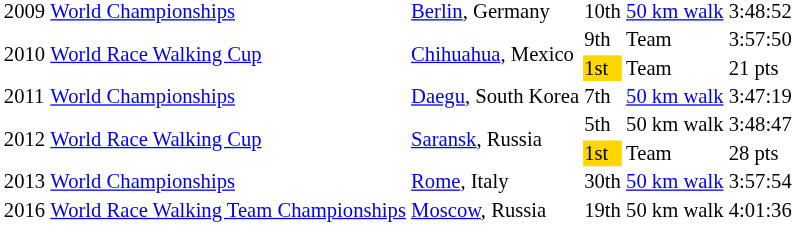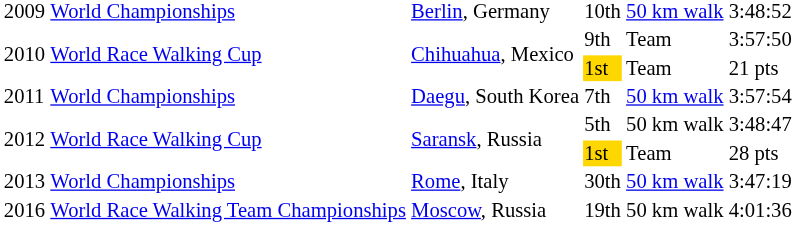7th | column 6: 3:47:19 -> 3:57:54
30th | column 6: 3:57:54 -> 3:47:19
